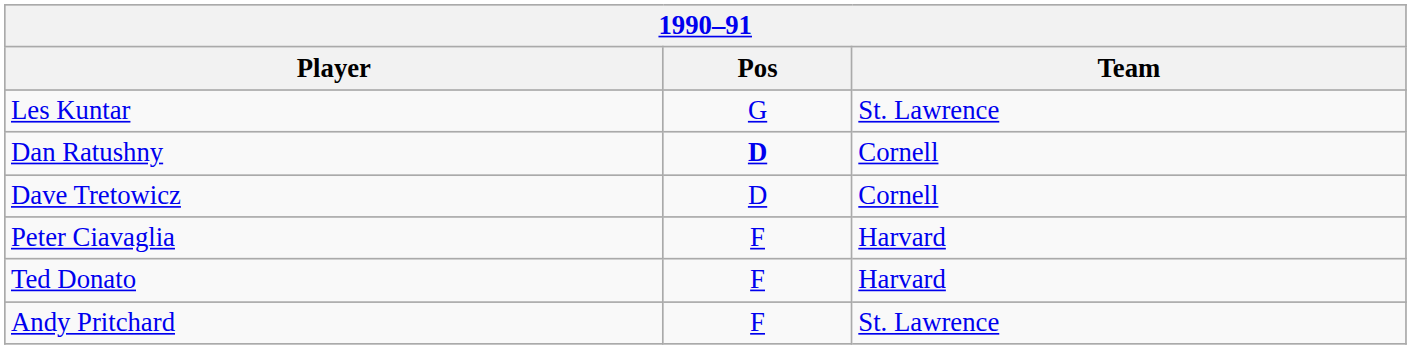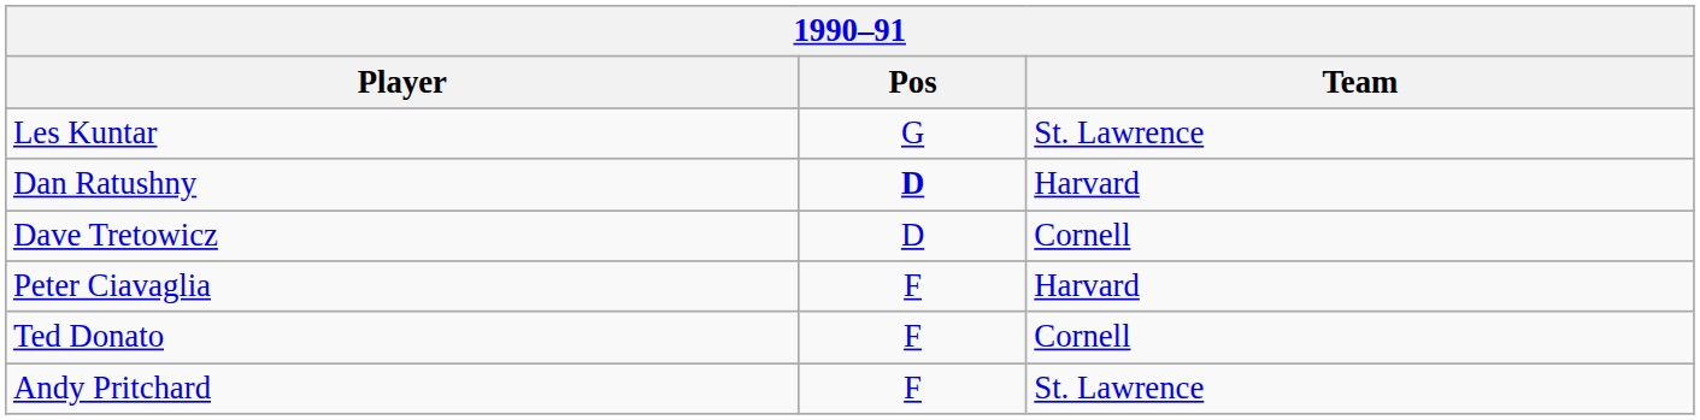Dan Ratushny | Team: Cornell -> Harvard
Ted Donato | Team: Harvard -> Cornell
